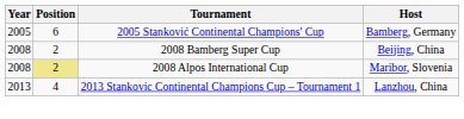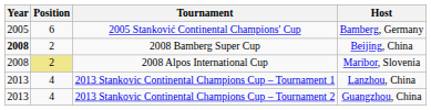2008 Bamberg Super Cup | Year: normal -> bold
+ row: 2013 | 4 | 2013 Stankovic Continental Champions Cup – Tournament 2 | Guangzhou, China
